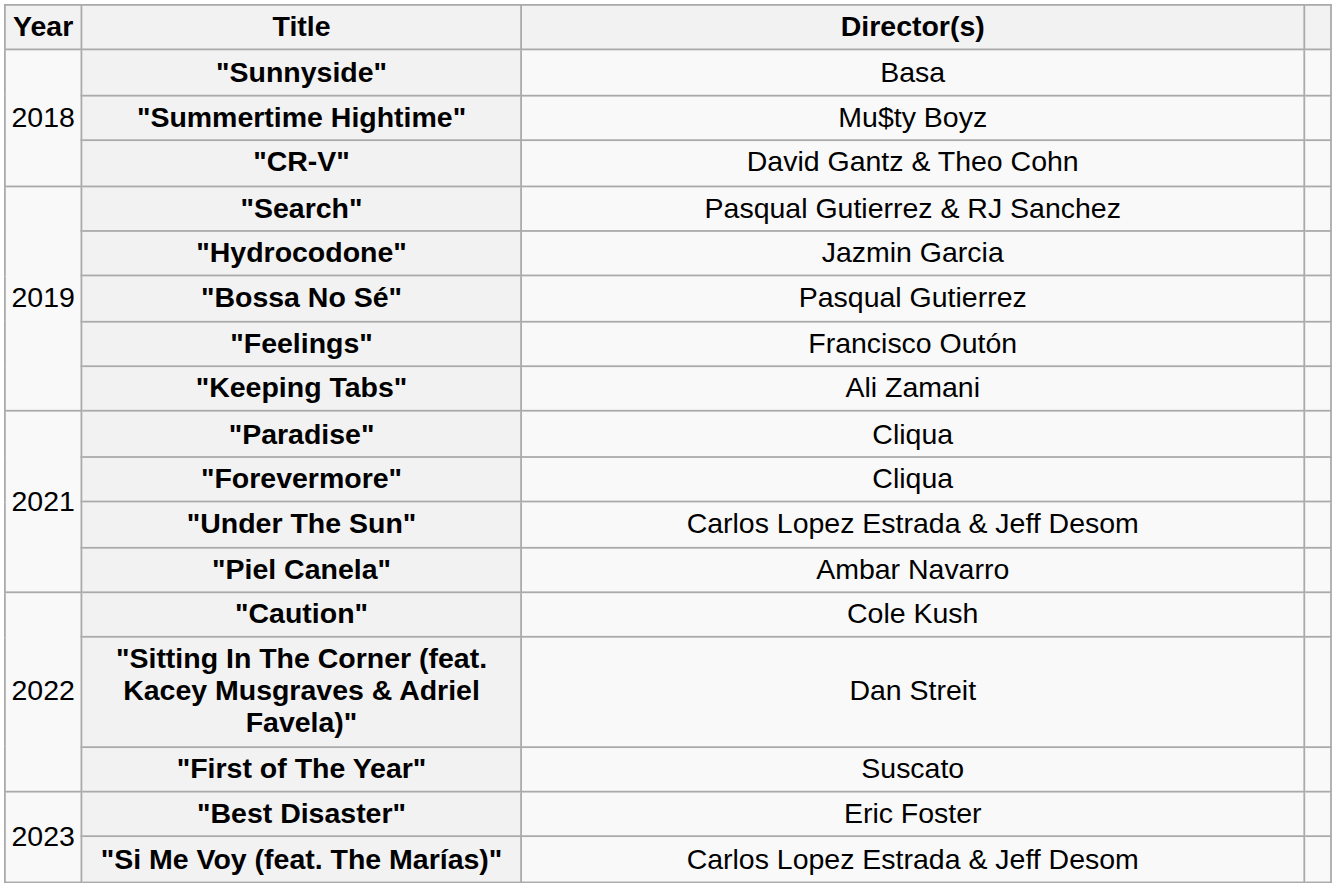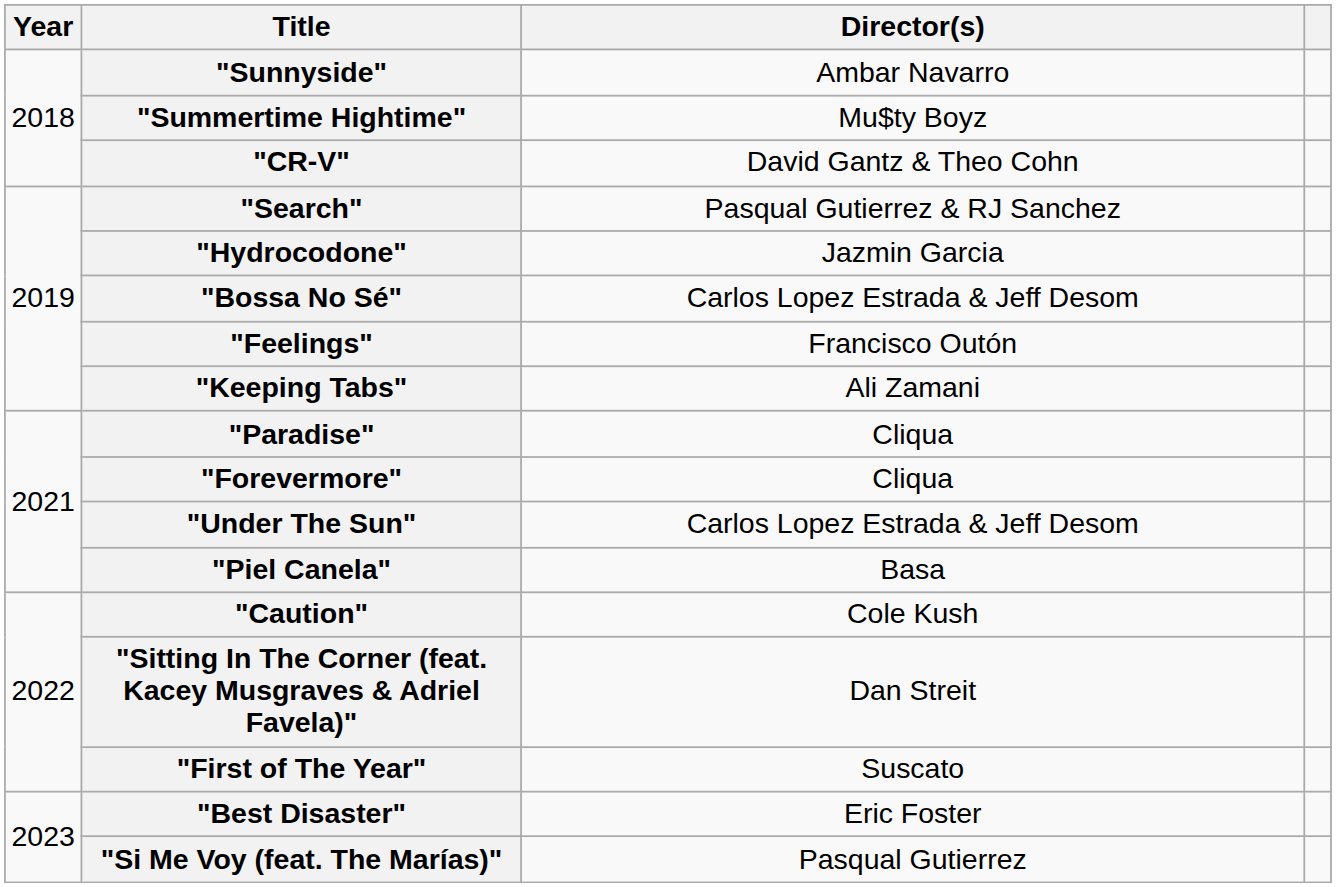"Sunnyside" | Director(s): Basa -> Ambar Navarro
"Bossa No Sé" | Director(s): Pasqual Gutierrez -> Carlos Lopez Estrada & Jeff Desom
"Piel Canela" | Director(s): Ambar Navarro -> Basa
"Si Me Voy (feat. The Marías)" | Director(s): Carlos Lopez Estrada & Jeff Desom -> Pasqual Gutierrez
